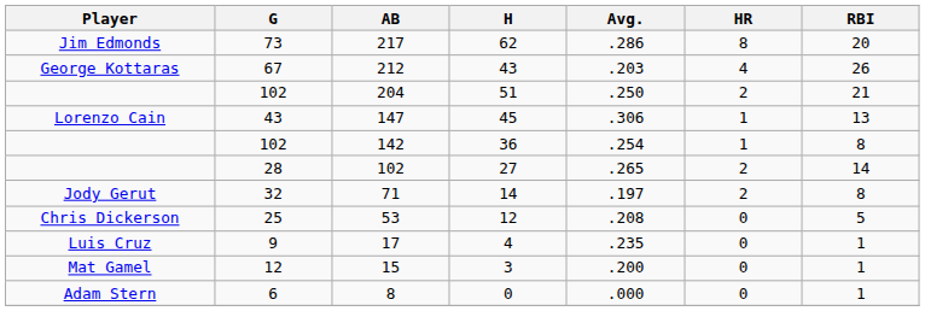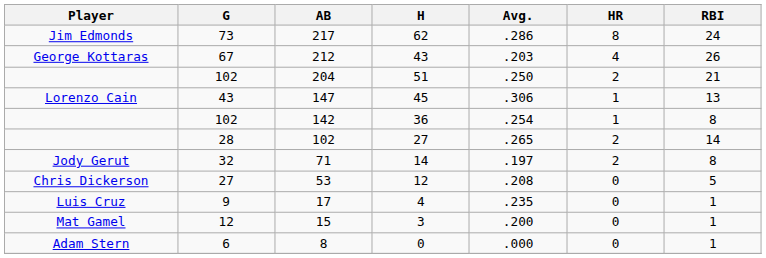217 | RBI: 20 -> 24
53 | G: 25 -> 27
